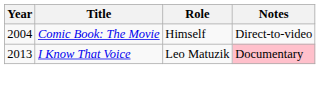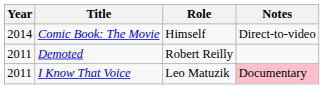Comic Book: The Movie | Year: 2004 -> 2014
+ row: 2011 | Demoted | Robert Reilly
I Know That Voice | Year: 2013 -> 2011
